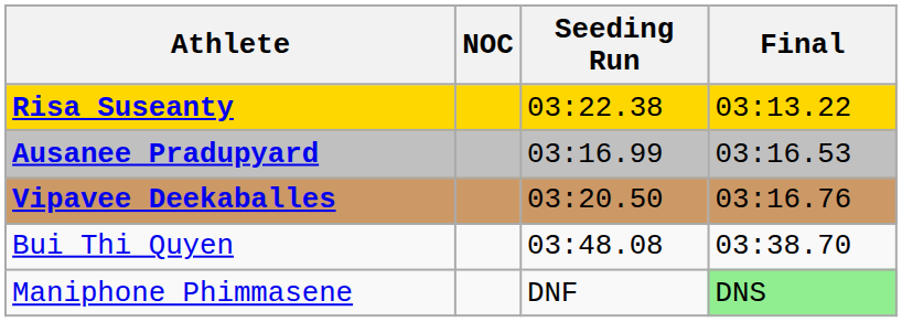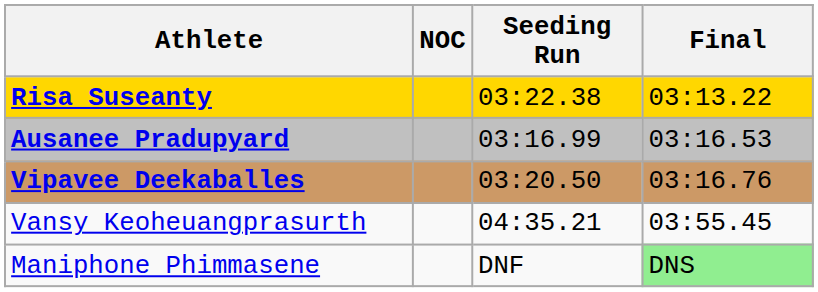- row: Bui Thi Quyen | 03:48.08 | 03:38.70
+ row: Vansy Keoheuangprasurth | 04:35.21 | 03:55.45
